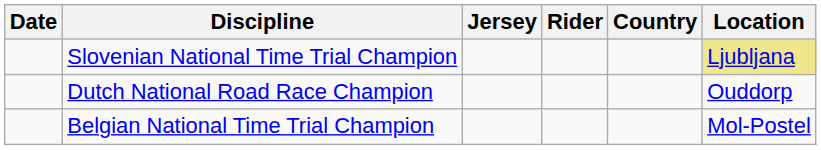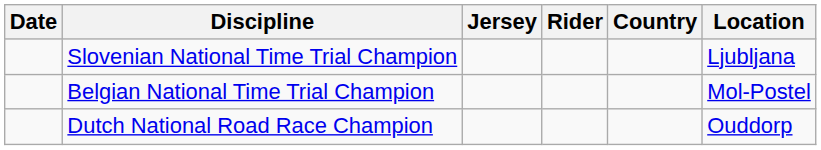Slovenian National Time Trial Champion | Location: khaki background -> no background
rows swapped: Belgian National Time Trial Champion <-> Dutch National Road Race Champion
